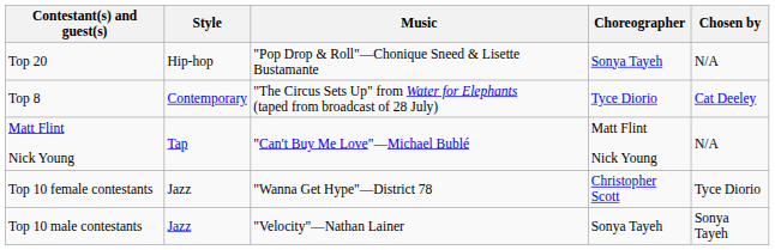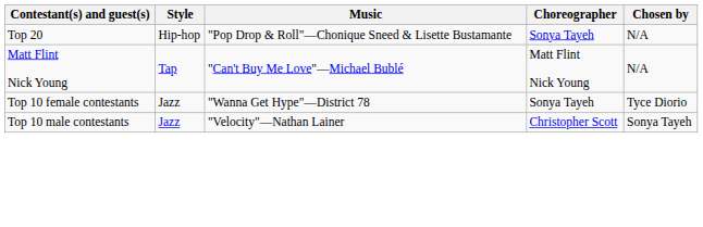- row: Top 8 | Contemporary | "The Circus Sets Up" from Water for Elephants (taped from broadcast of 28 July) | Tyce Diorio | Cat Deeley
Top 10 female contestants | Choreographer: Christopher Scott -> Sonya Tayeh
Top 10 male contestants | Choreographer: Sonya Tayeh -> Christopher Scott
